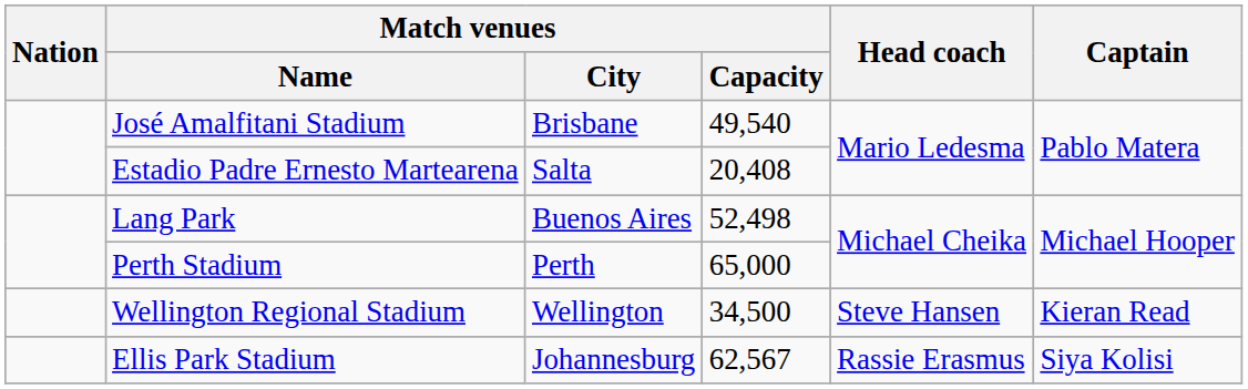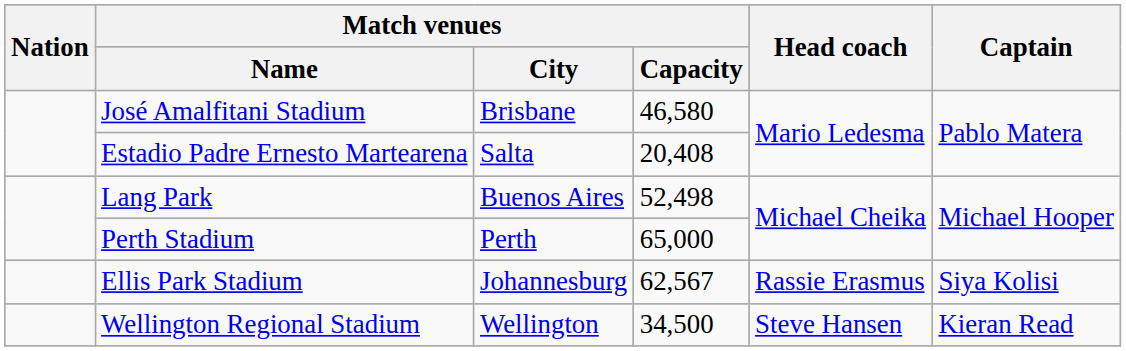José Amalfitani Stadium | Match venues / Capacity: 49,540 -> 46,580
rows swapped: Wellington Regional Stadium <-> Ellis Park Stadium
